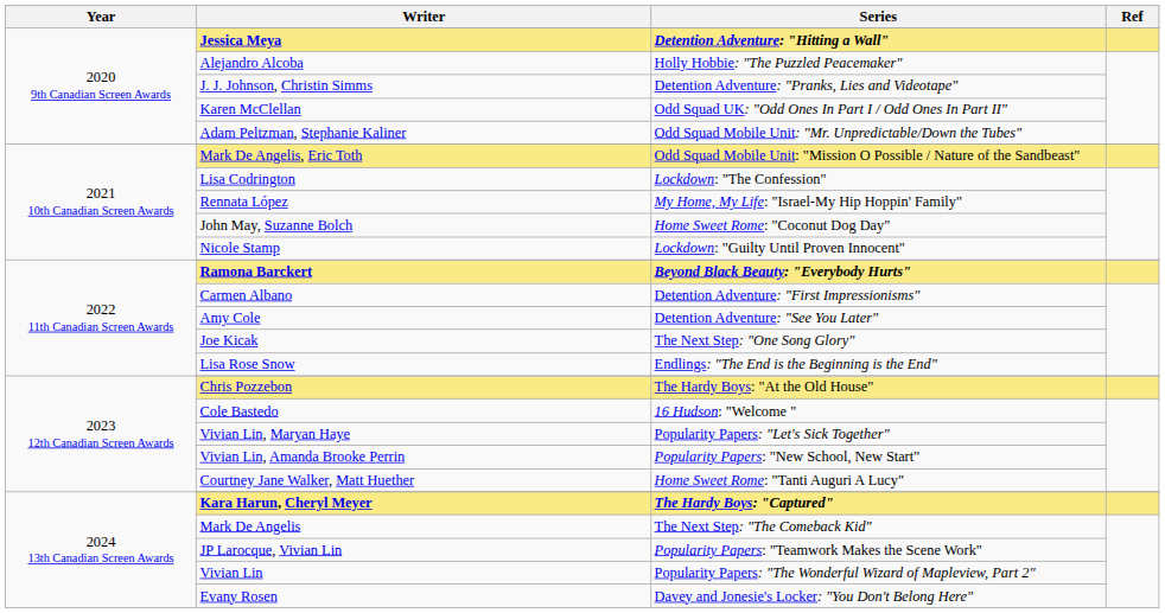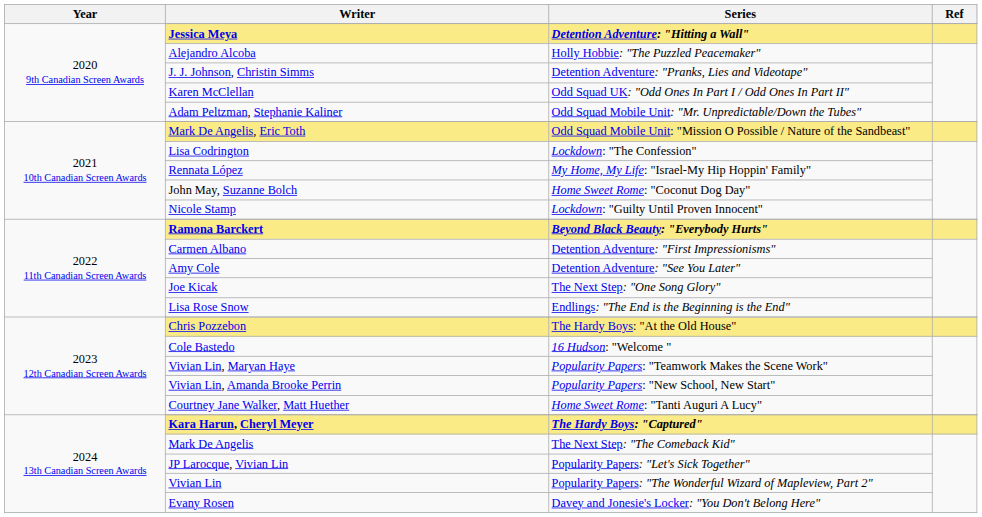Vivian Lin, Maryan Haye | Series: Popularity Papers: "Let's Sick Together" -> Popularity Papers: "Teamwork Makes the Scene Work"
JP Larocque, Vivian Lin | Series: Popularity Papers: "Teamwork Makes the Scene Work" -> Popularity Papers: "Let's Sick Together"
